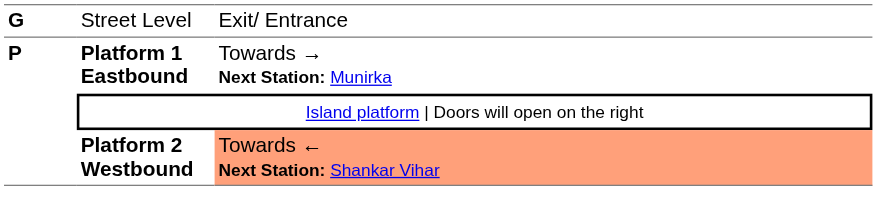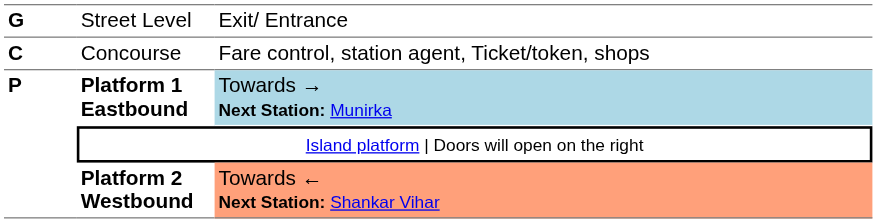+ row: C | Concourse | Fare control, station agent, Ticket/token, shops
Platform 1 Eastbound | column 3: no background -> lightblue background
